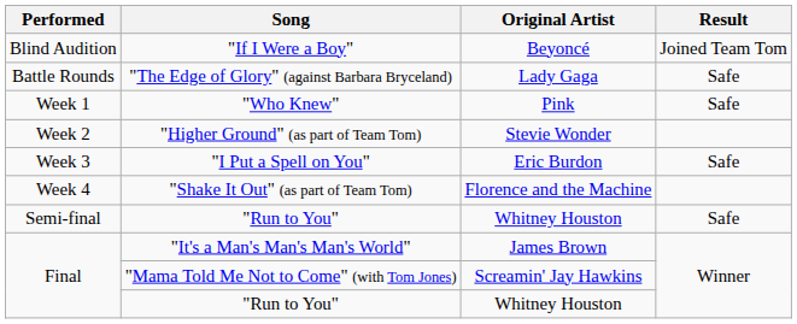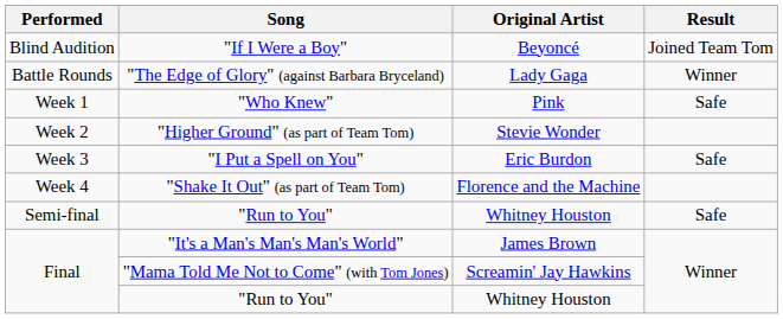"The Edge of Glory" (against Barbara Bryceland) | Result: Safe -> Winner
